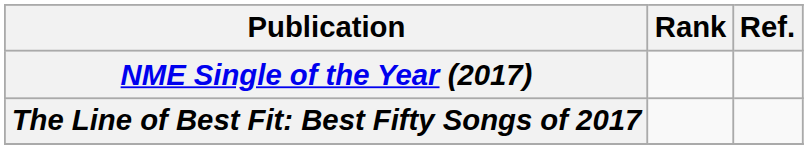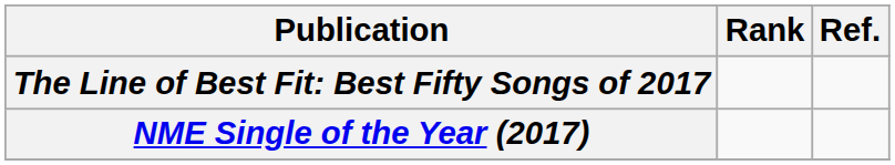rows swapped: NME Single of the Year (2017) <-> The Line of Best Fit: Best Fifty Songs of 2017
